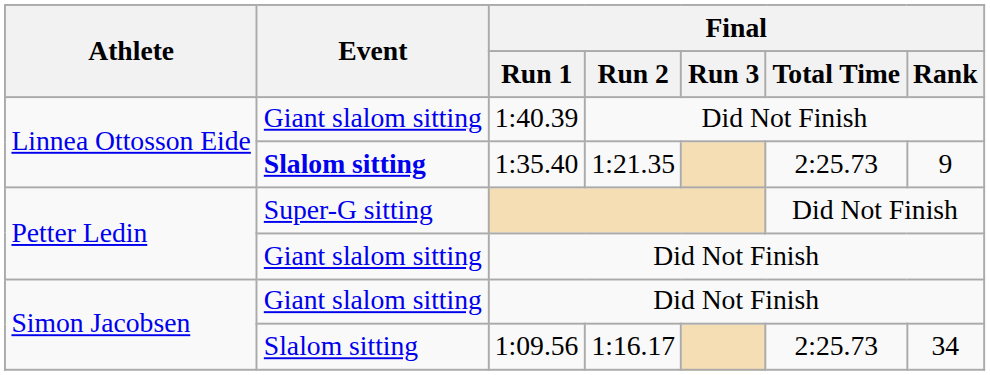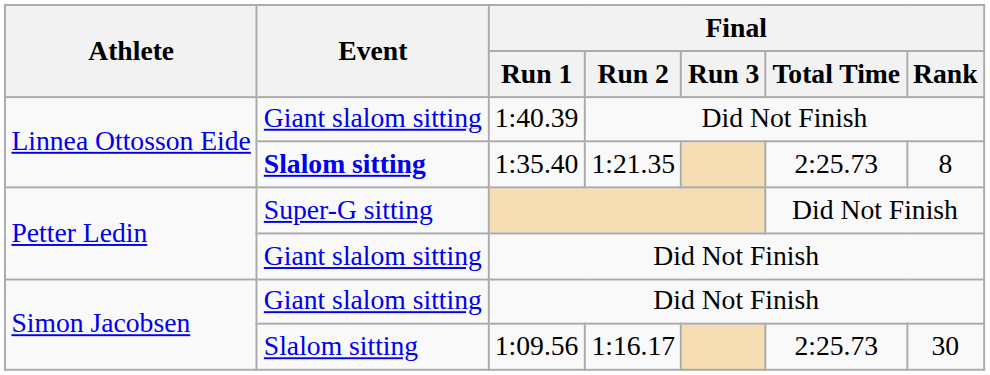1:35.40 | Final / Rank: 9 -> 8
1:09.56 | Final / Rank: 34 -> 30
